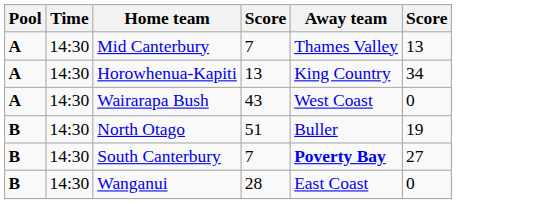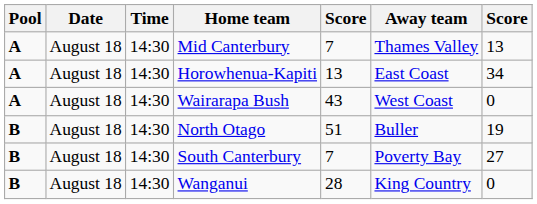+ column: Date | August 18 | August 18 | August 18 | August 18 | August 18 | August 18
Horowhenua-Kapiti | Away team: King Country -> East Coast
South Canterbury | Away team: bold -> normal
Wanganui | Away team: East Coast -> King Country
